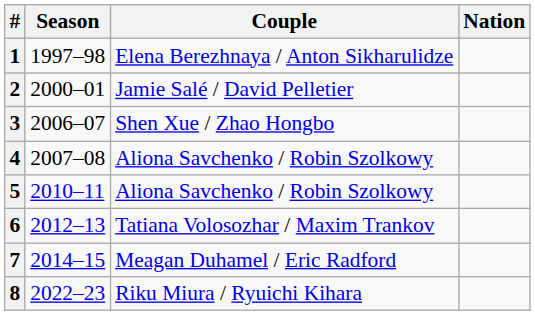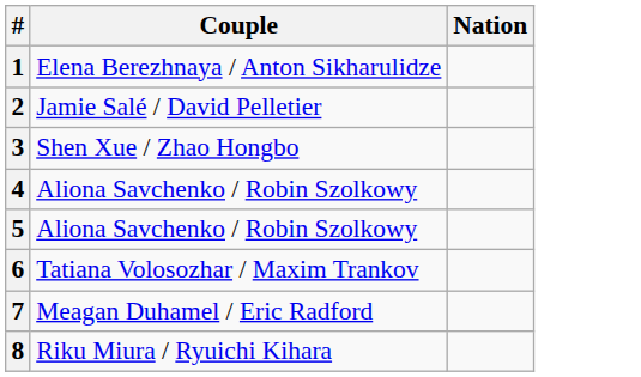- column: Season | 1997–98 | 2000–01 | 2006–07 | 2007–08 | 2010–11 | 2012–13 | 2014–15 | 2022–23
